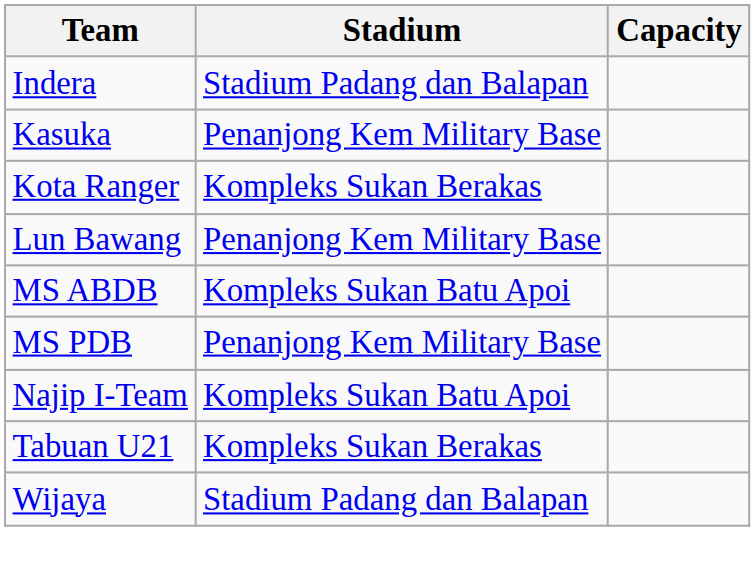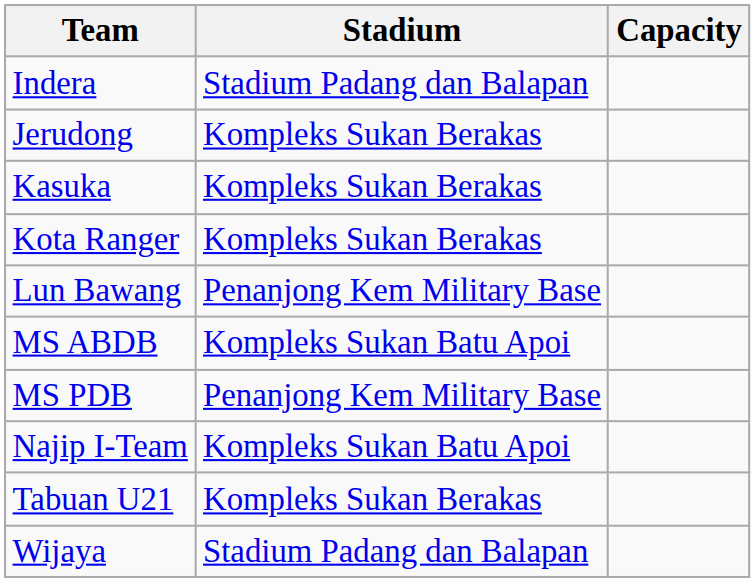+ row: Jerudong | Kompleks Sukan Berakas
Kasuka | Stadium: Penanjong Kem Military Base -> Kompleks Sukan Berakas
